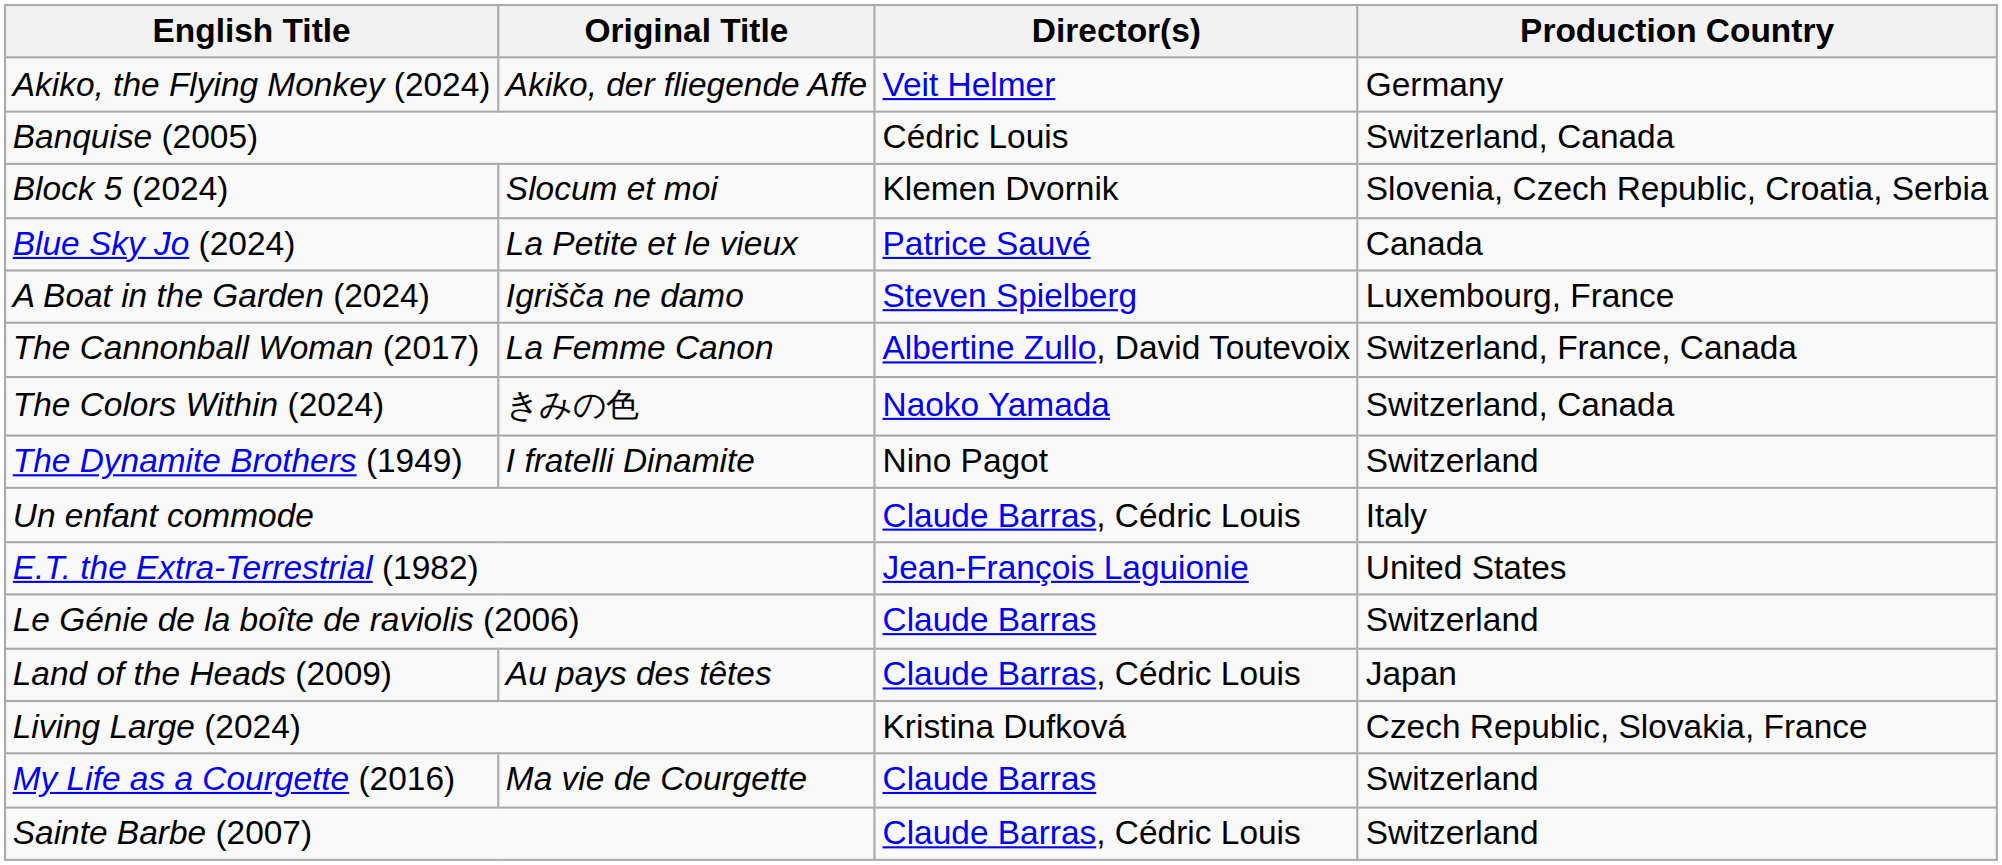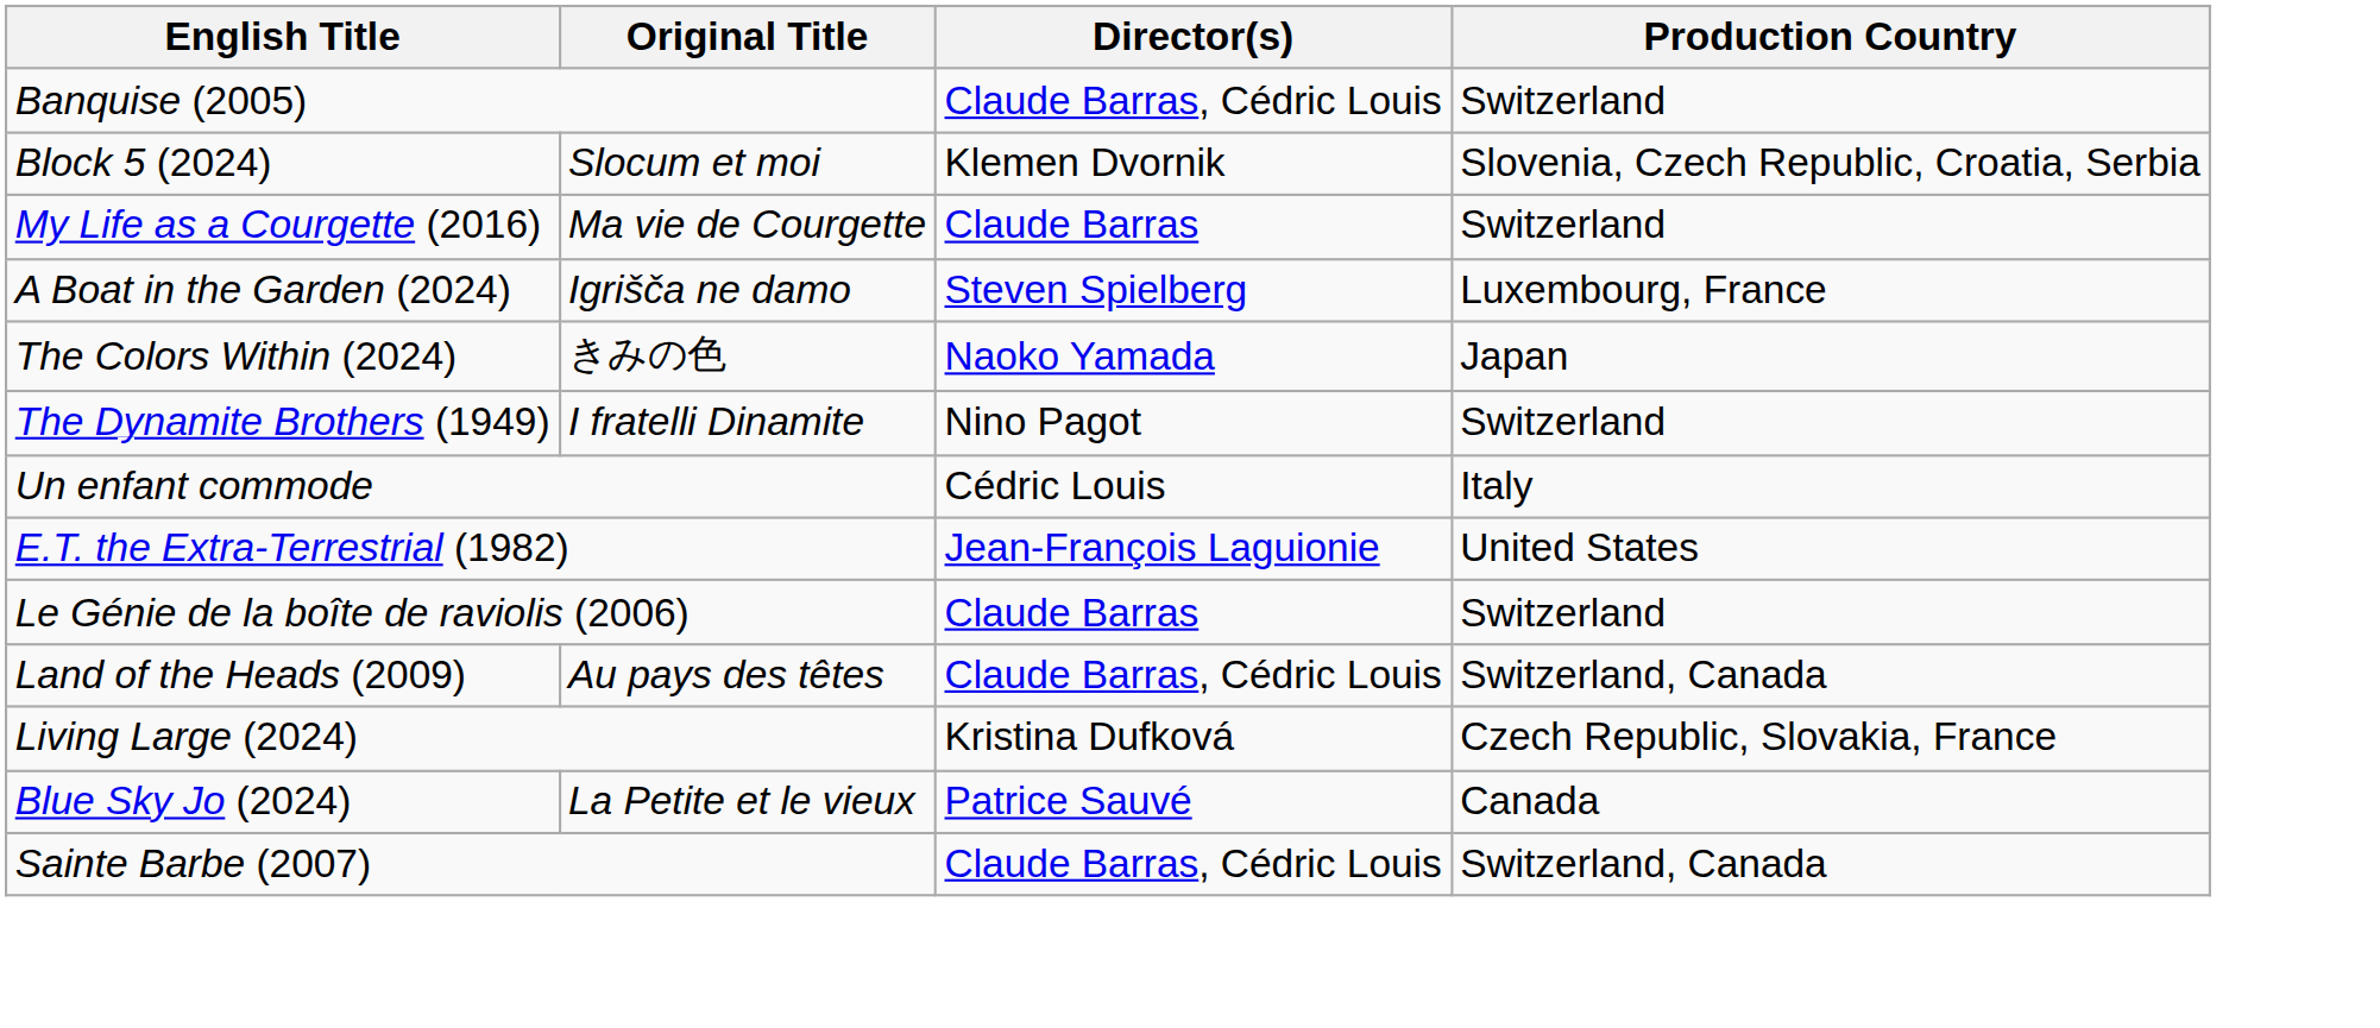- row: Akiko, the Flying Monkey (2024) | Akiko, der fliegende Affe | Veit Helmer | Germany
Banquise (2005) | Director(s): Cédric Louis -> Claude Barras, Cédric Louis
Banquise (2005) | Production Country: Switzerland, Canada -> Switzerland
rows swapped: Blue Sky Jo (2024) <-> My Life as a Courgette (2016)
- row: The Cannonball Woman (2017) | La Femme Canon | Albertine Zullo, David Toutevoix | Switzerland, France, Canada
The Colors Within (2024) | Production Country: Switzerland, Canada -> Japan
Un enfant commode | Director(s): Claude Barras, Cédric Louis -> Cédric Louis
Land of the Heads (2009) | Production Country: Japan -> Switzerland, Canada
Sainte Barbe (2007) | Production Country: Switzerland -> Switzerland, Canada
